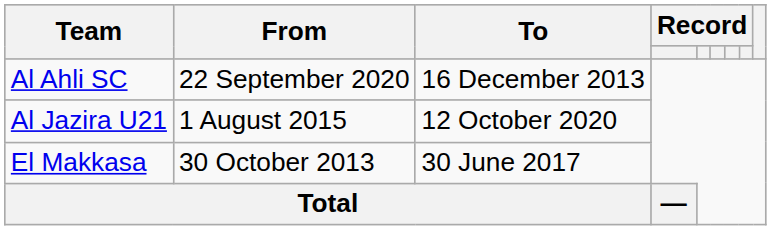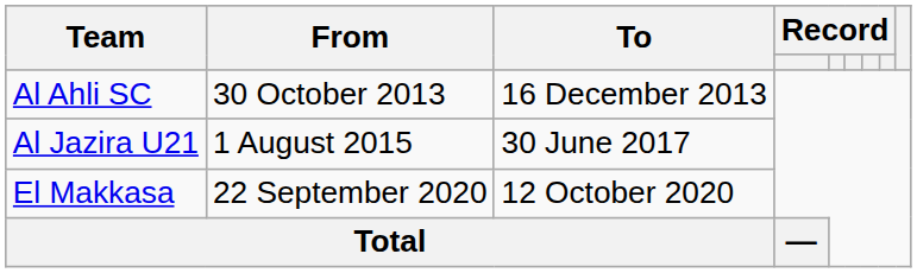Al Ahli SC | From: 22 September 2020 -> 30 October 2013
Al Jazira U21 | To: 12 October 2020 -> 30 June 2017
El Makkasa | From: 30 October 2013 -> 22 September 2020
El Makkasa | To: 30 June 2017 -> 12 October 2020
